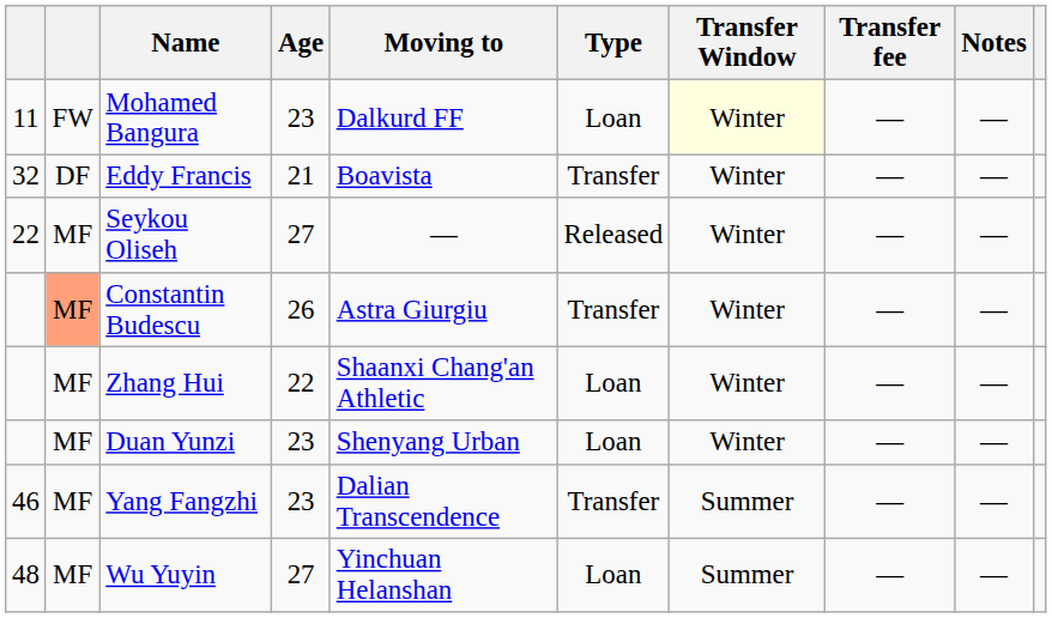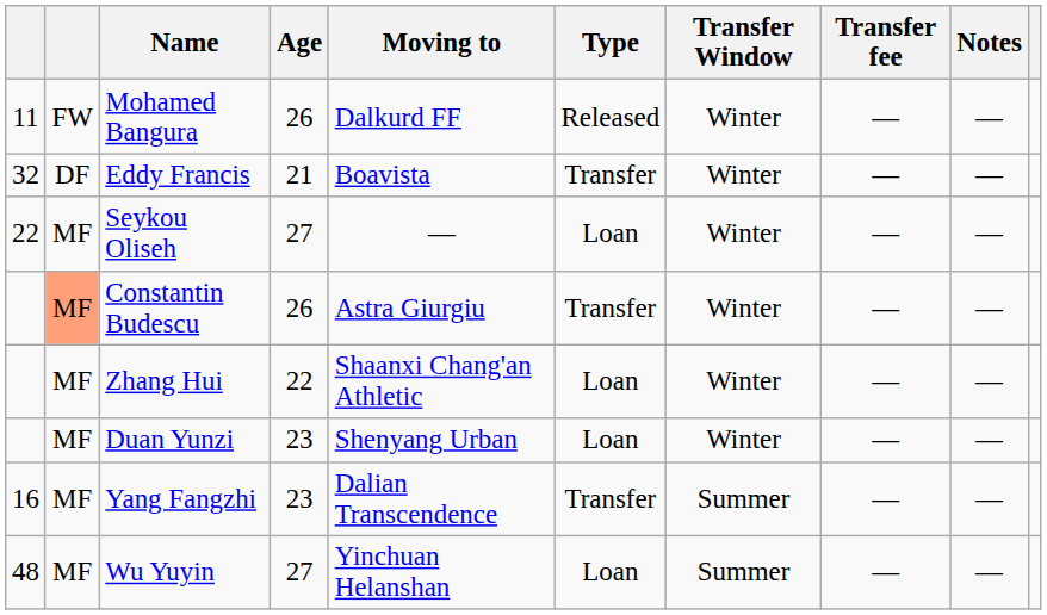Mohamed Bangura | Age: 23 -> 26
Mohamed Bangura | Type: Loan -> Released
Mohamed Bangura | Transfer Window: lightyellow background -> no background
Seykou Oliseh | Type: Released -> Loan
Yang Fangzhi | column 1: 46 -> 16
